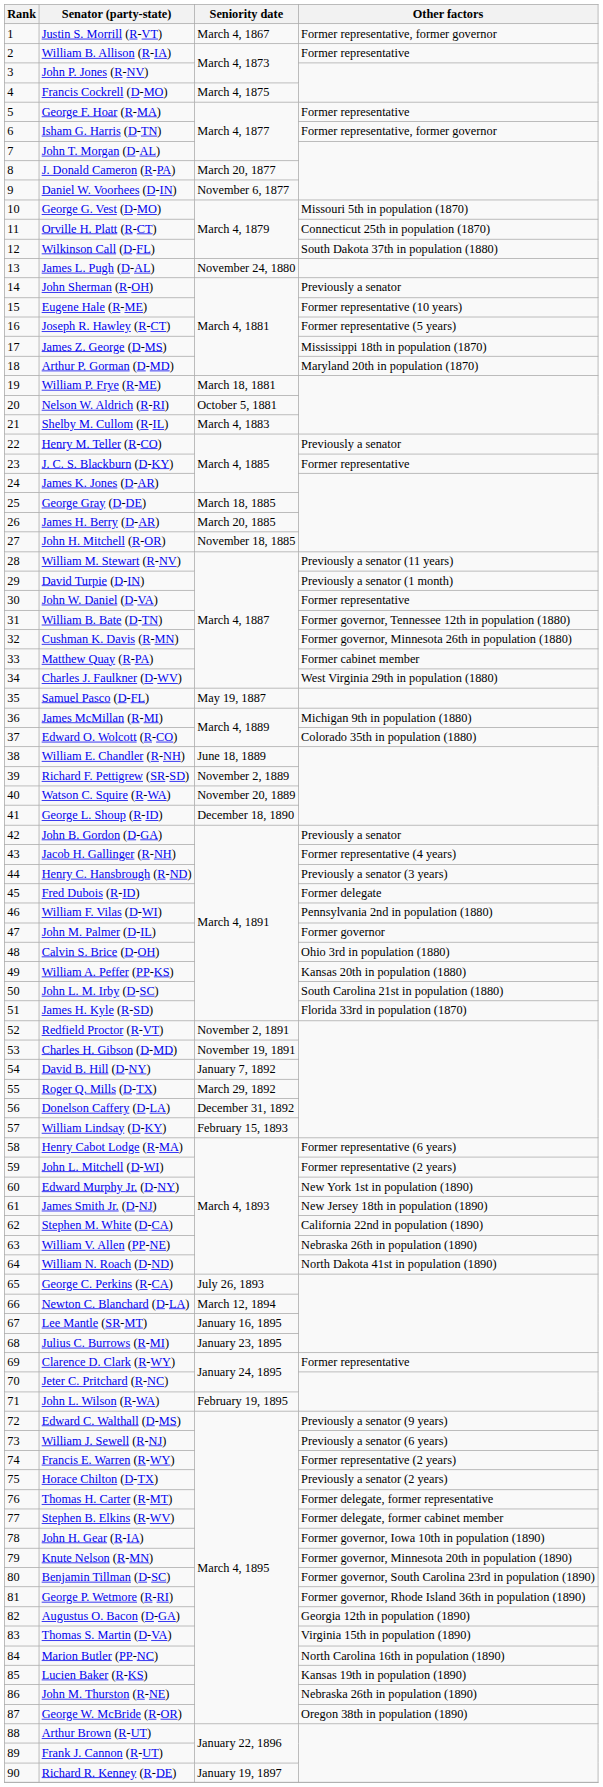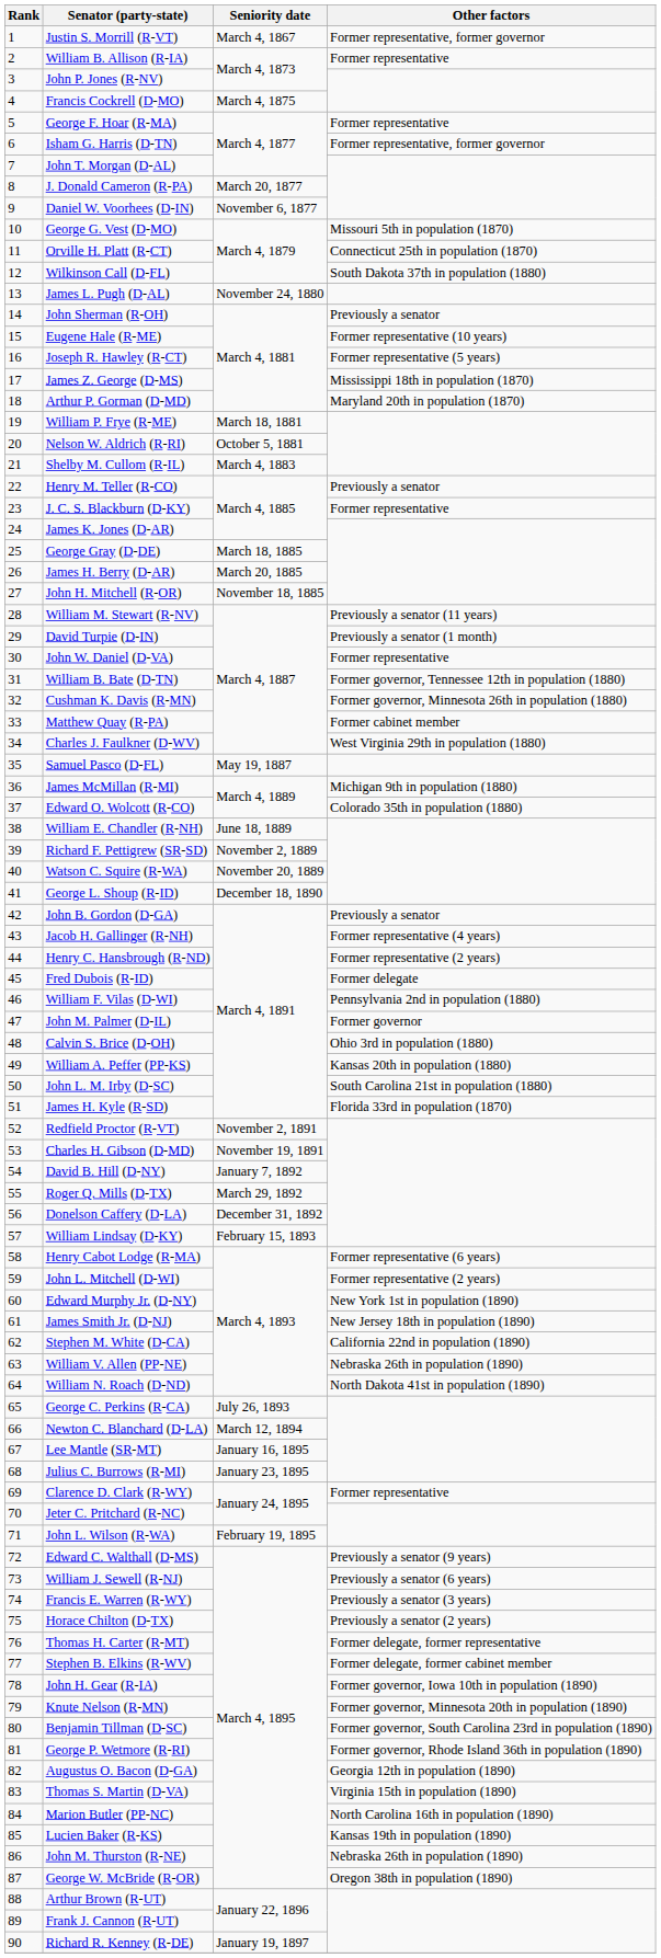Henry C. Hansbrough (R-ND) | Other factors: Previously a senator (3 years) -> Former representative (2 years)
Francis E. Warren (R-WY) | Other factors: Former representative (2 years) -> Previously a senator (3 years)
